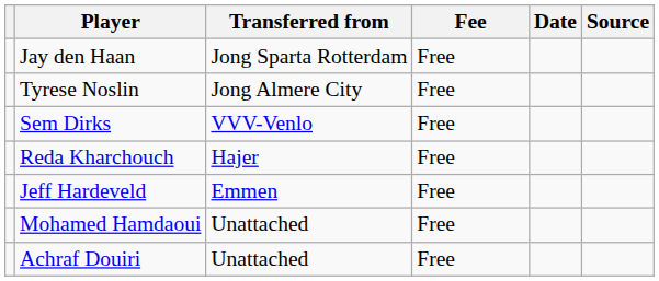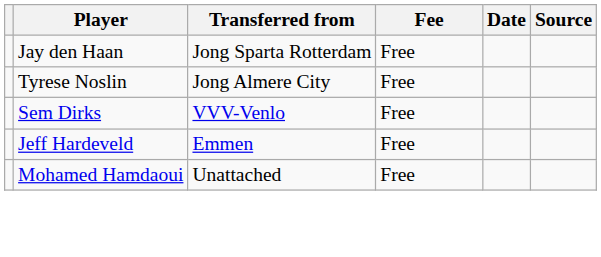- row: Reda Kharchouch | Hajer | Free
- row: Achraf Douiri | Unattached | Free
